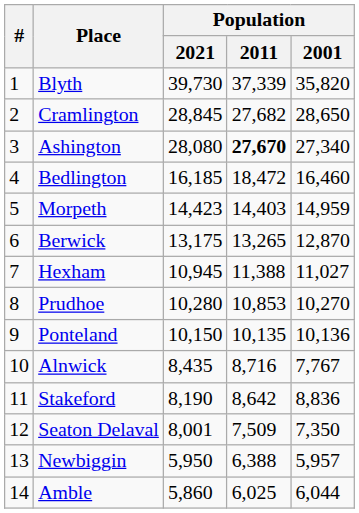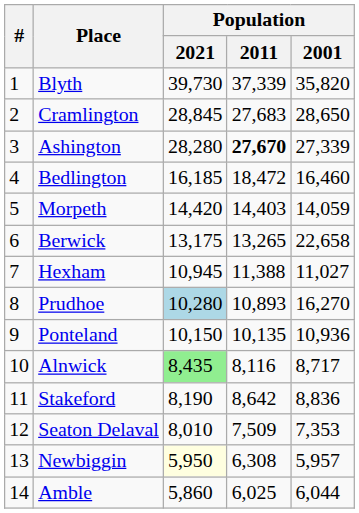Cramlington | Population / 2011: 27,682 -> 27,683
Ashington | Population / 2021: 28,080 -> 28,280
Ashington | Population / 2001: 27,340 -> 27,339
Morpeth | Population / 2021: 14,423 -> 14,420
Morpeth | Population / 2001: 14,959 -> 14,059
Berwick | Population / 2001: 12,870 -> 22,658
Prudhoe | Population / 2021: no background -> lightblue background
Prudhoe | Population / 2011: 10,853 -> 10,893
Prudhoe | Population / 2001: 10,270 -> 16,270
Ponteland | Population / 2001: 10,136 -> 10,936
Alnwick | Population / 2021: no background -> lightgreen background
Alnwick | Population / 2011: 8,716 -> 8,116
Alnwick | Population / 2001: 7,767 -> 8,717
Seaton Delaval | Population / 2021: 8,001 -> 8,010
Seaton Delaval | Population / 2001: 7,350 -> 7,353
Newbiggin | Population / 2021: no background -> lightyellow background
Newbiggin | Population / 2011: 6,388 -> 6,308
